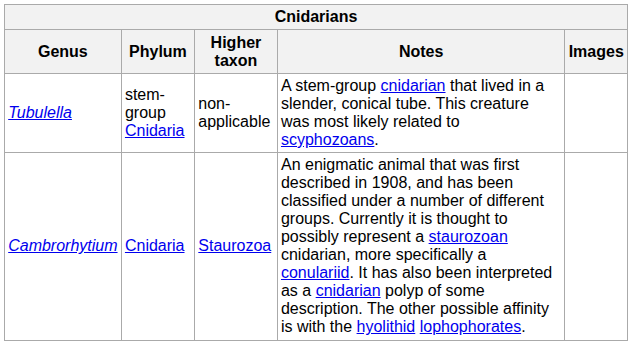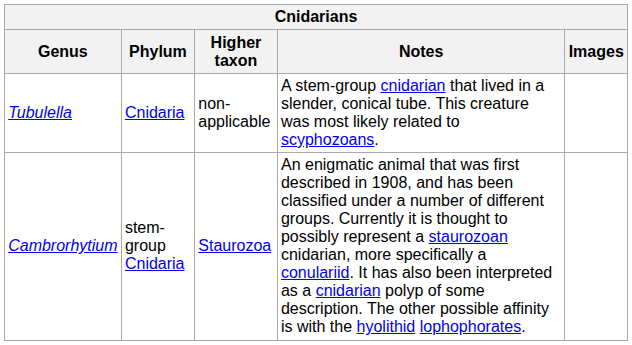Tubulella | Phylum: stem-group Cnidaria -> Cnidaria
Cambrorhytium | Phylum: Cnidaria -> stem-group Cnidaria
